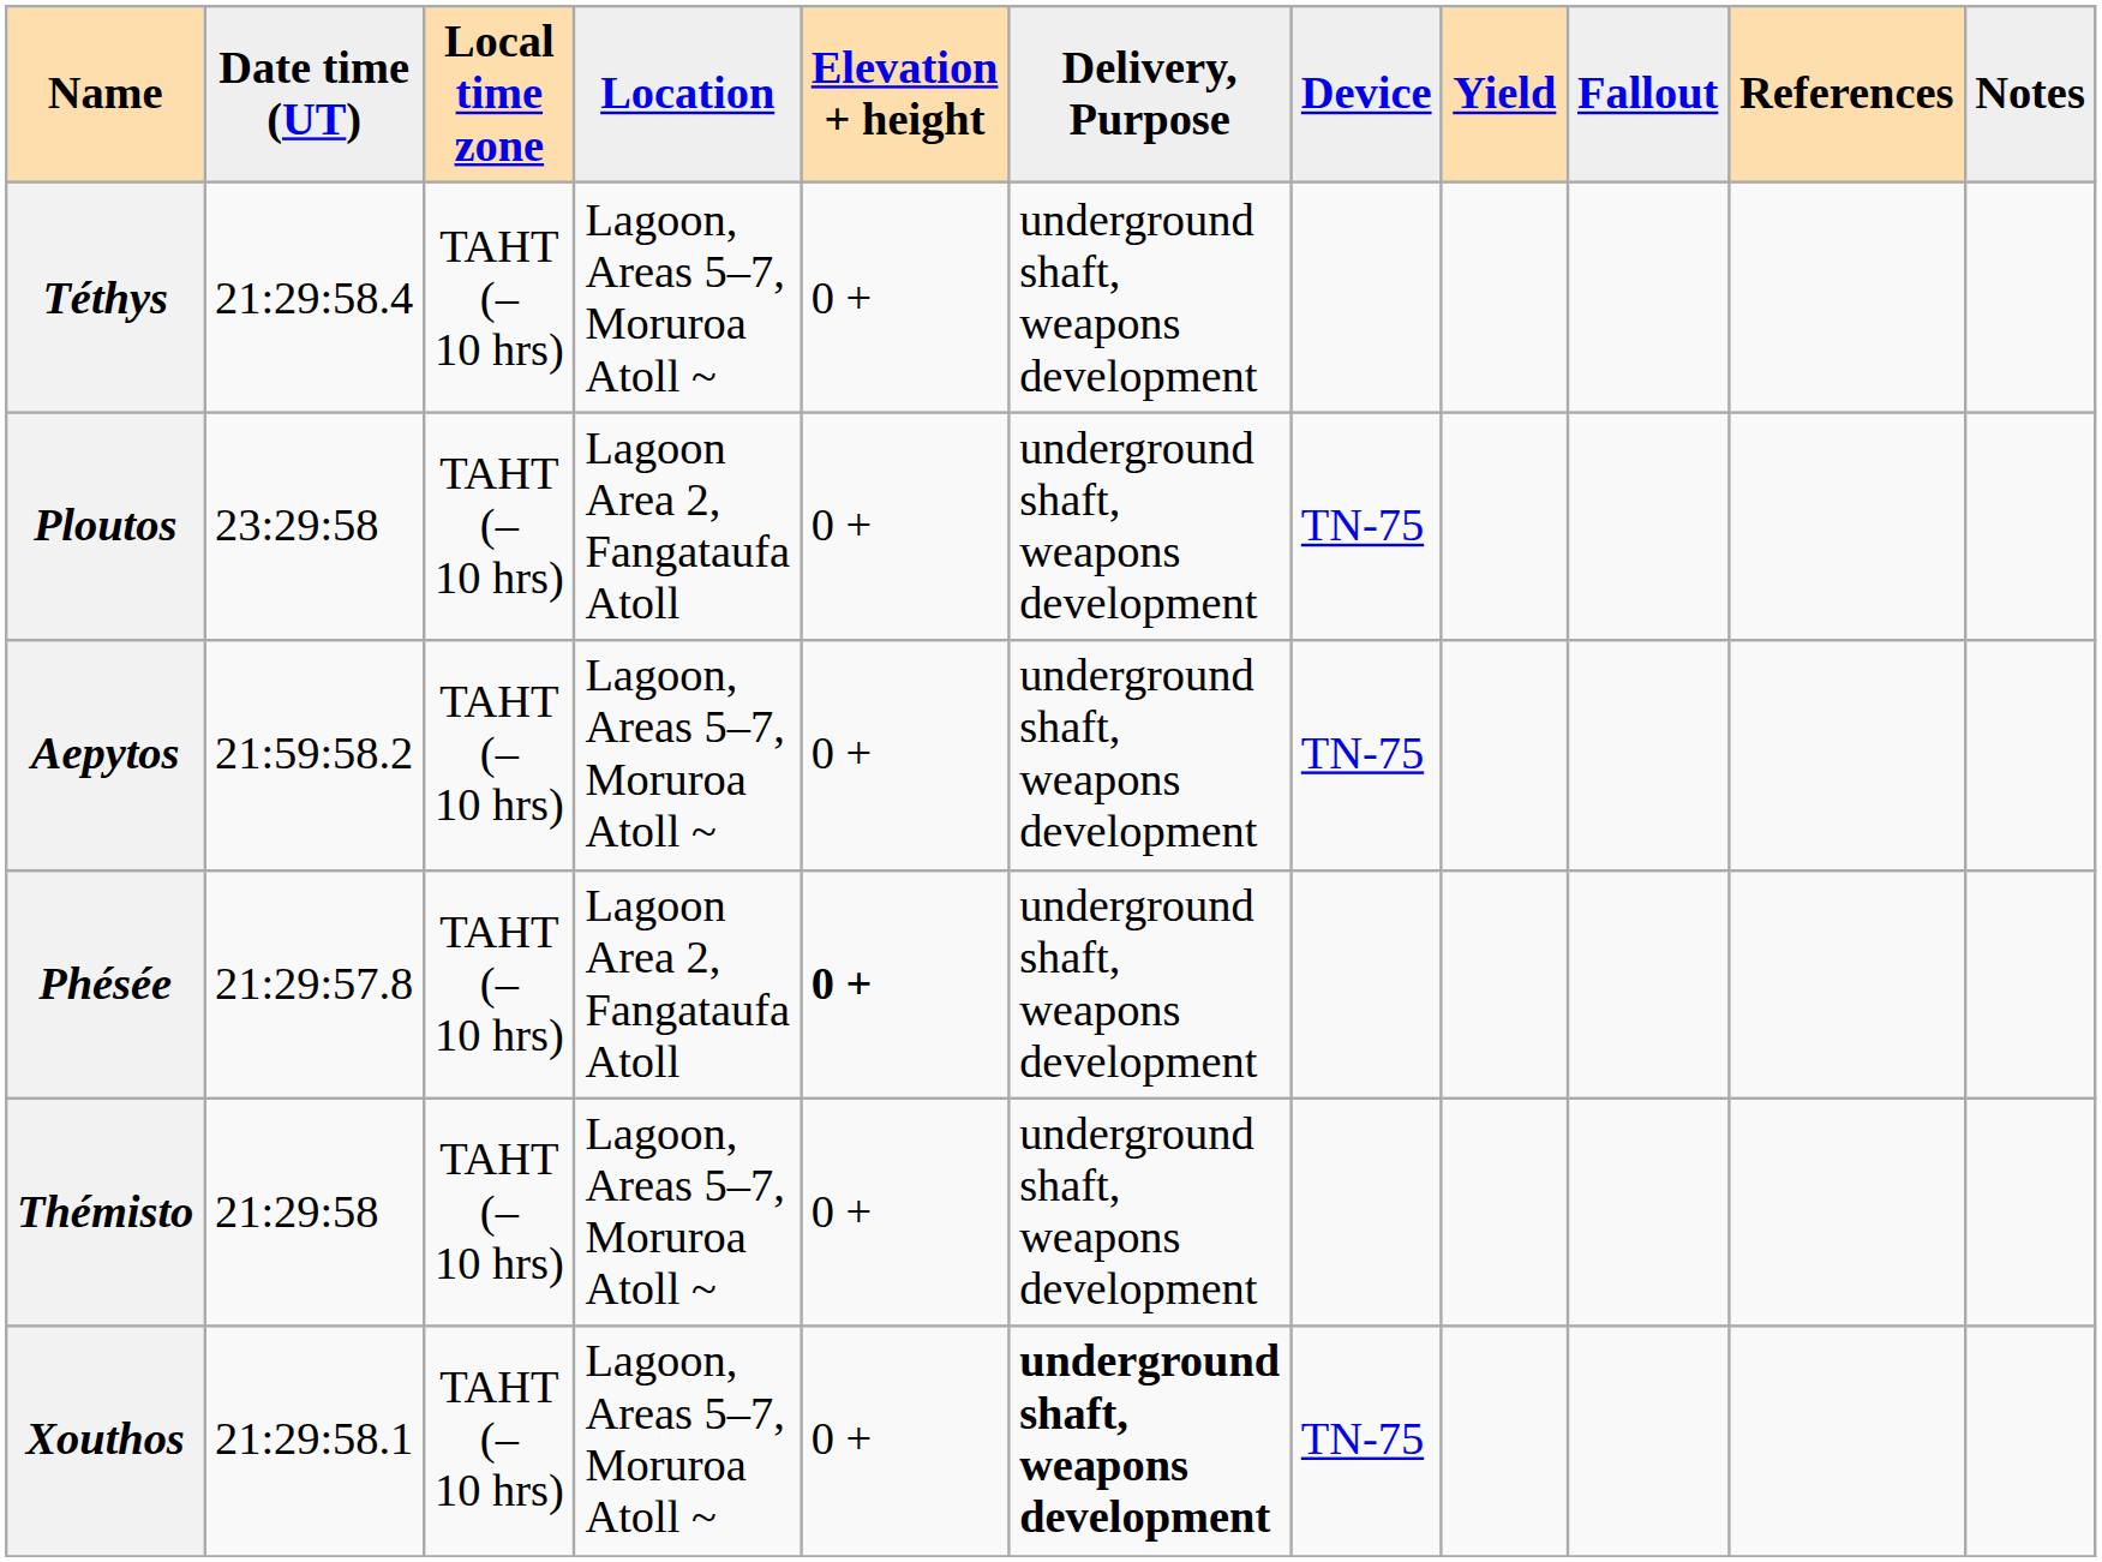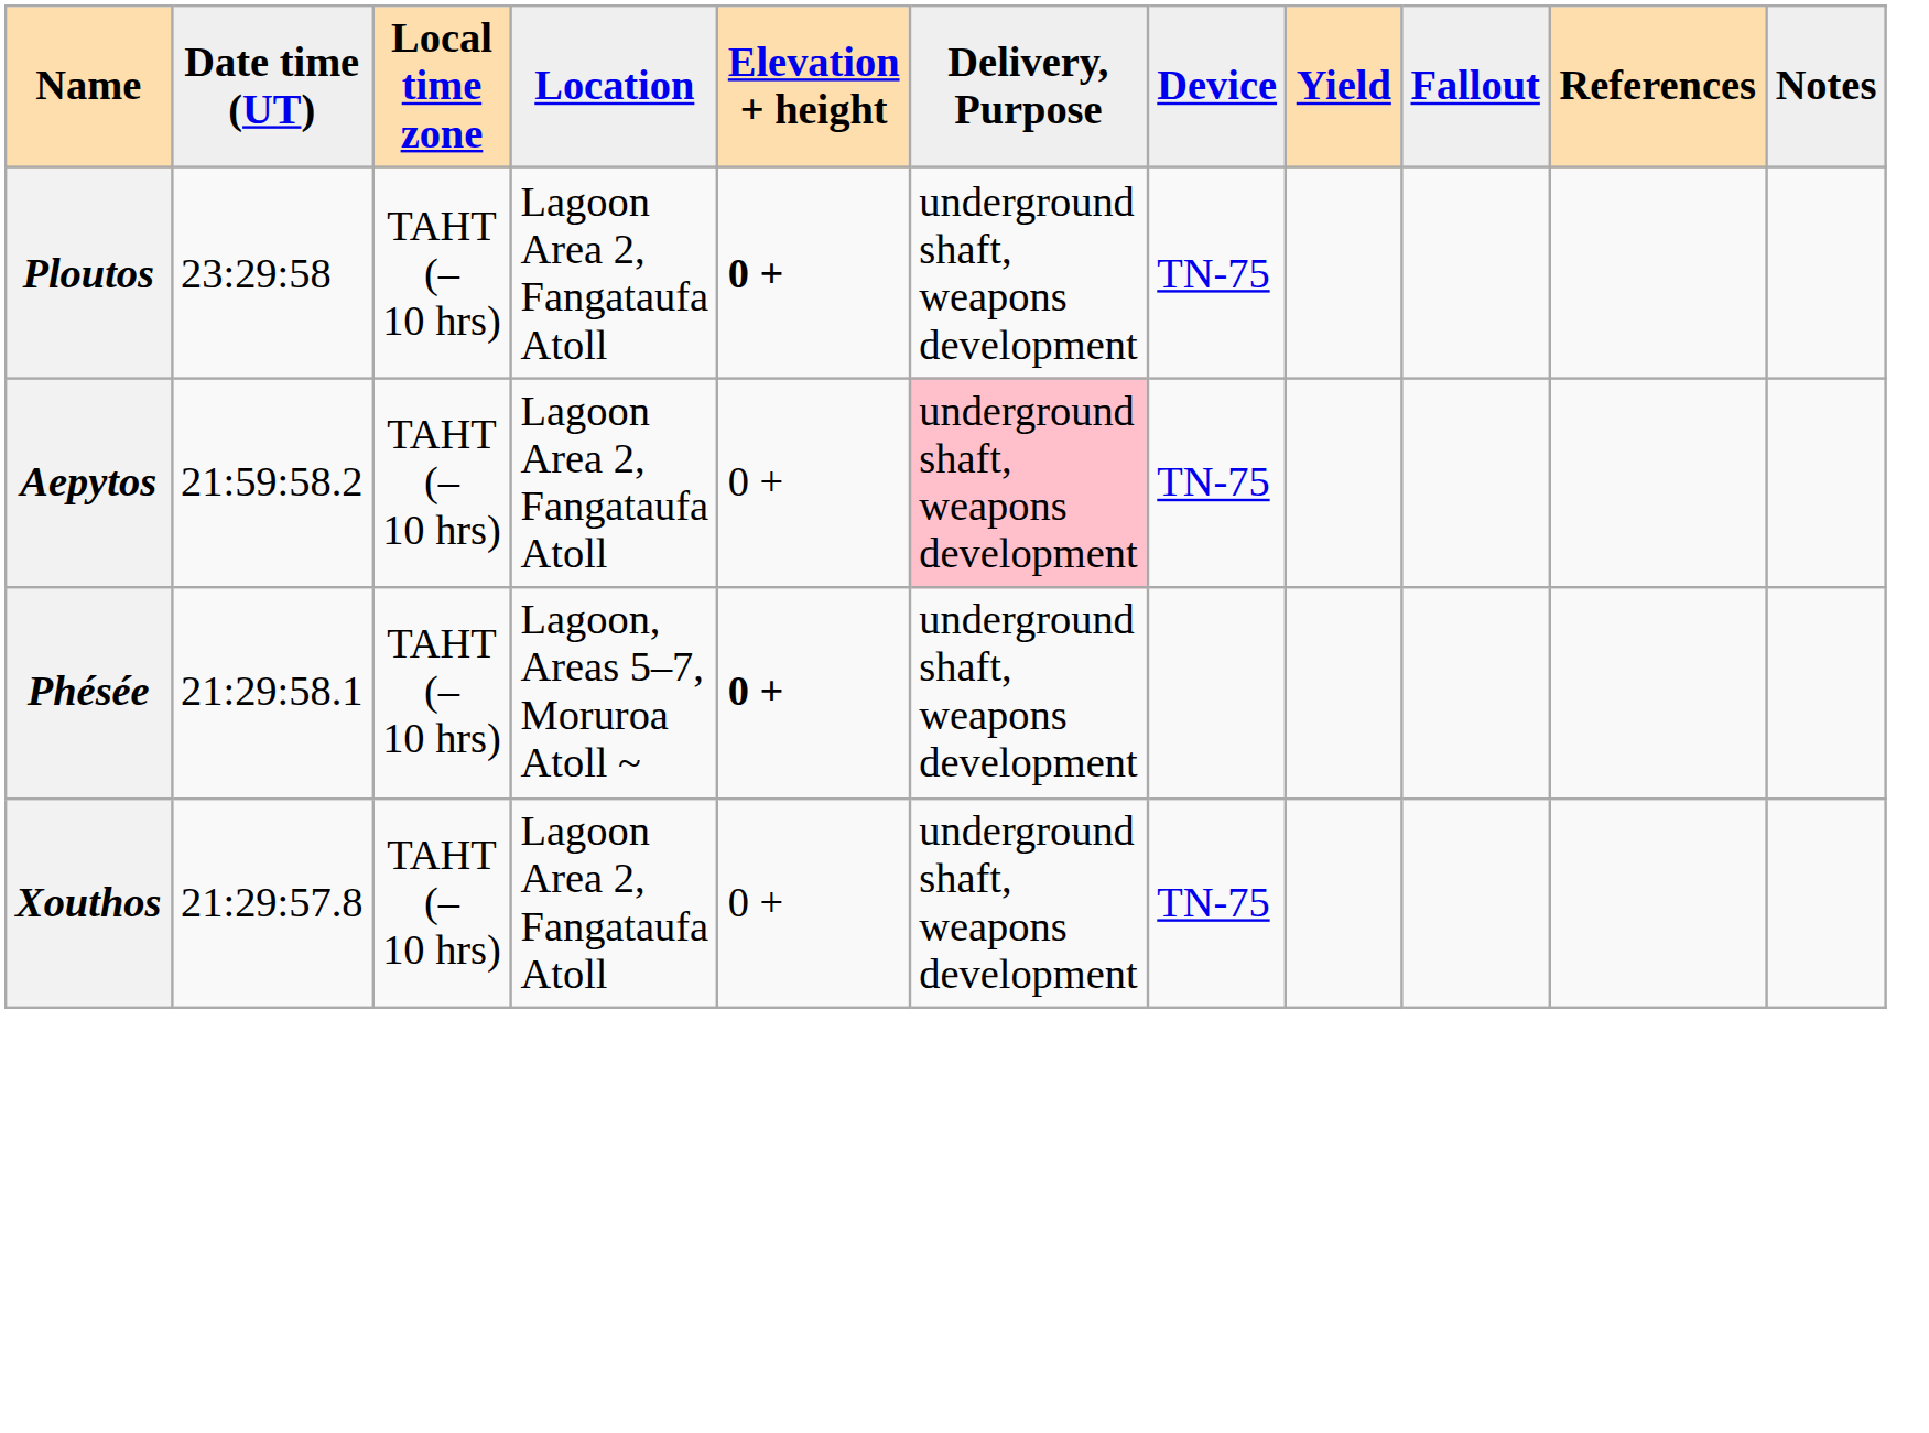- row: Téthys | 21:29:58.4 | TAHT (–10 hrs) | Lagoon, Areas 5–7, Moruroa Atoll ~ | 0 + | underground shaft, weapons development
Ploutos | Elevation + height: normal -> bold
Aepytos | Location: Lagoon, Areas 5–7, Moruroa Atoll ~ -> Lagoon Area 2, Fangataufa Atoll
Aepytos | Delivery, Purpose: no background -> pink background
Phésée | Date time (UT): 21:29:57.8 -> 21:29:58.1
Phésée | Location: Lagoon Area 2, Fangataufa Atoll -> Lagoon, Areas 5–7, Moruroa Atoll ~
- row: Thémisto | 21:29:58 | TAHT (–10 hrs) | Lagoon, Areas 5–7, Moruroa Atoll ~ | 0 + | underground shaft, weapons development
Xouthos | Date time (UT): 21:29:58.1 -> 21:29:57.8
Xouthos | Location: Lagoon, Areas 5–7, Moruroa Atoll ~ -> Lagoon Area 2, Fangataufa Atoll
Xouthos | Delivery, Purpose: bold -> normal
